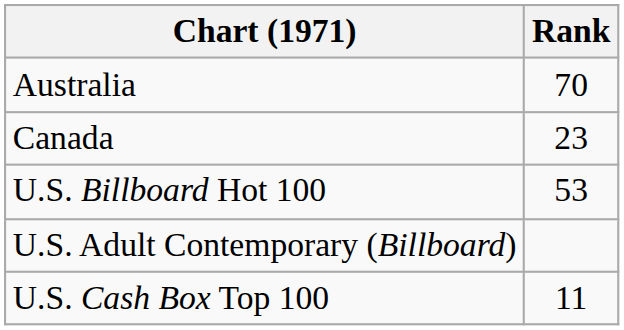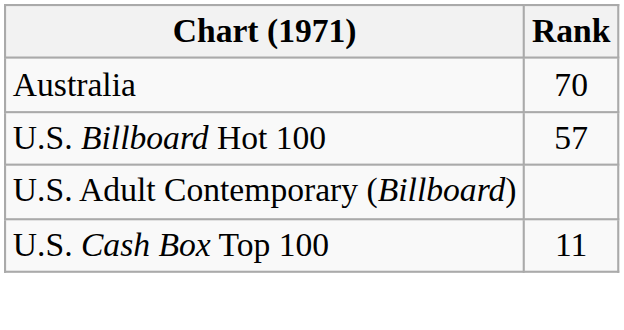- row: Canada | 23
U.S. Billboard Hot 100 | Rank: 53 -> 57
